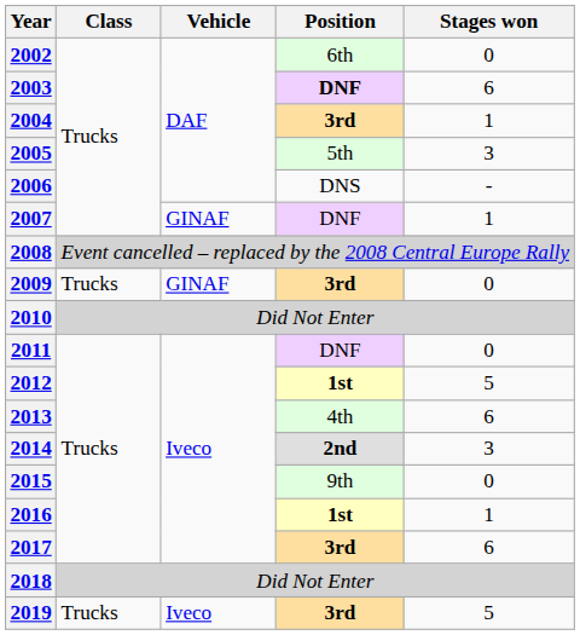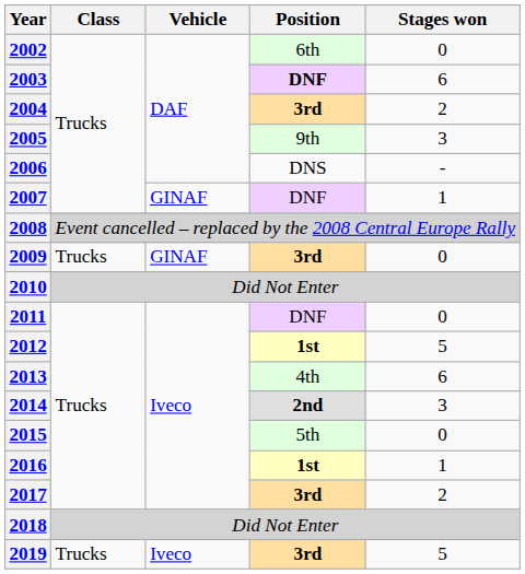2004 | Stages won: 1 -> 2
2005 | Position: 5th -> 9th
2015 | Position: 9th -> 5th
2017 | Stages won: 6 -> 2
